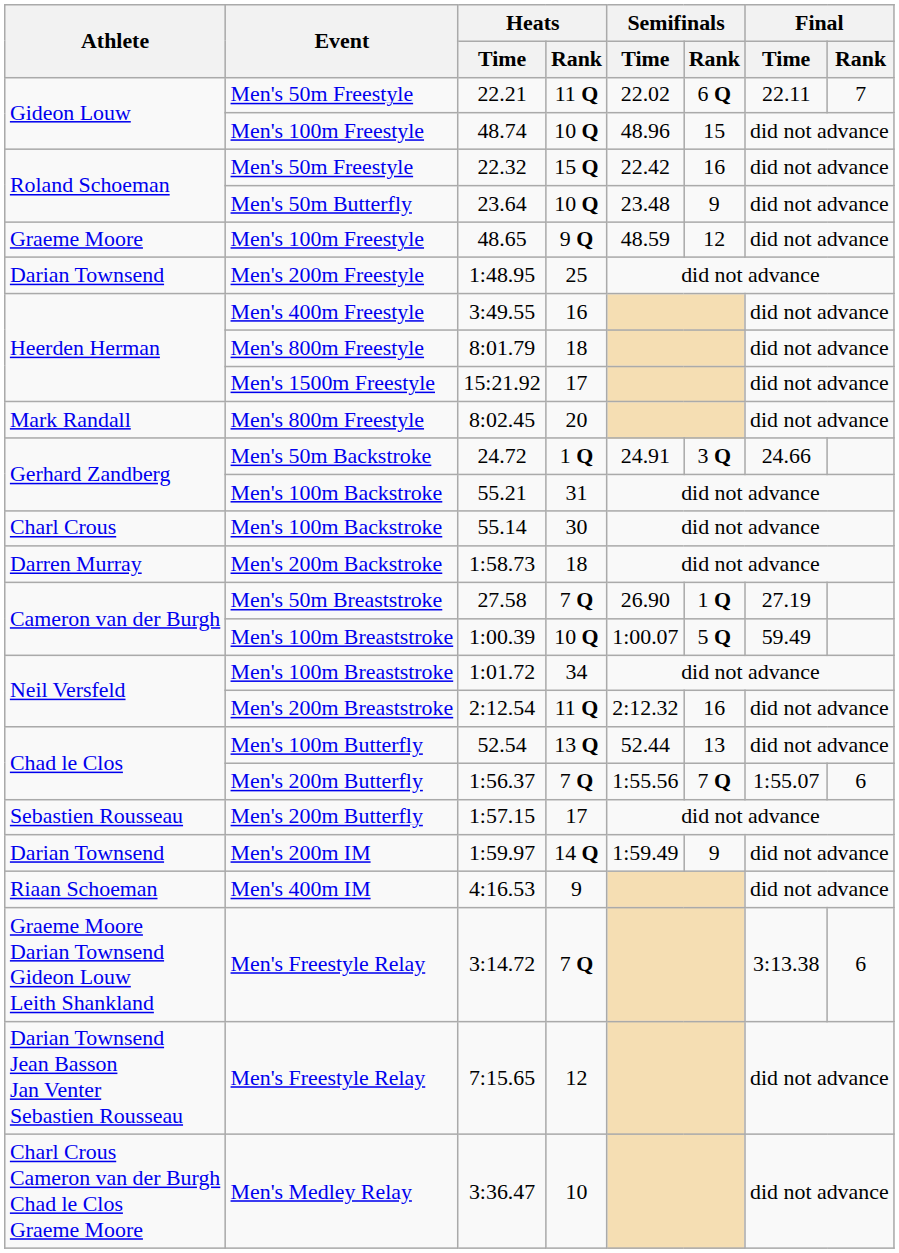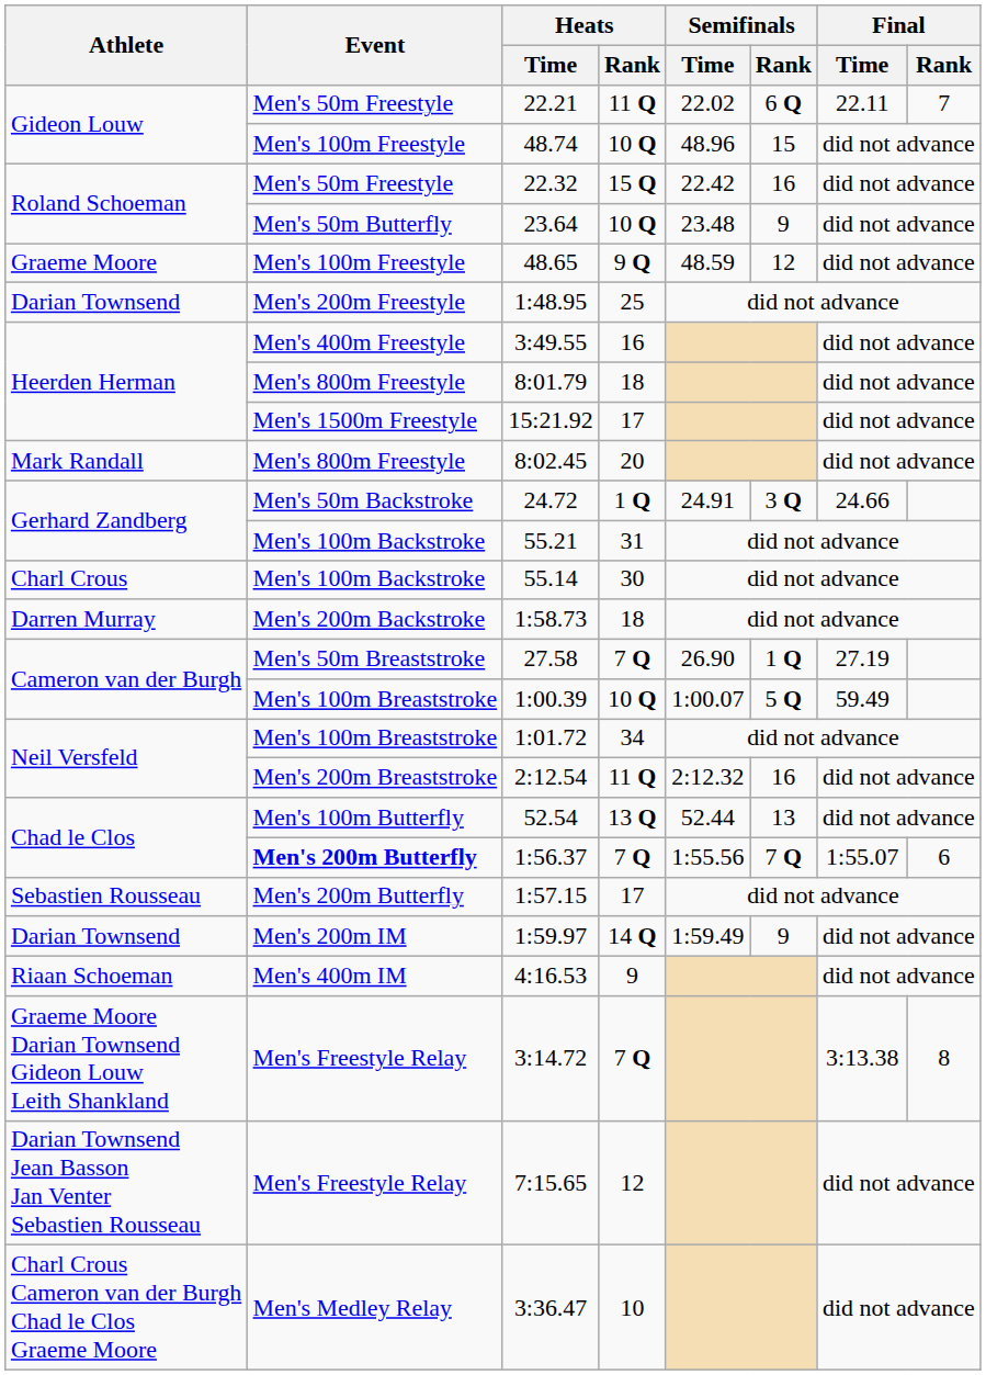1:56.37 | Event: normal -> bold
3:14.72 | Final / Rank: 6 -> 8
